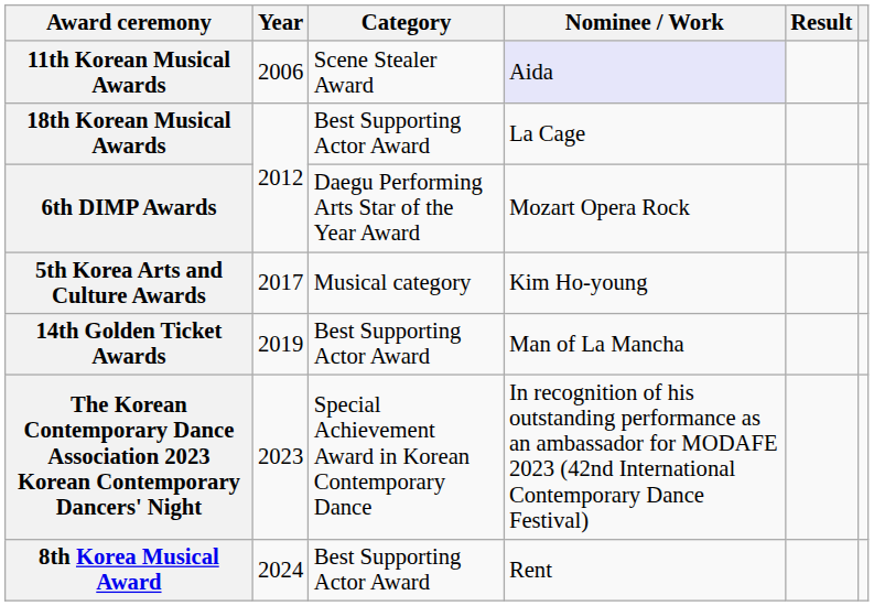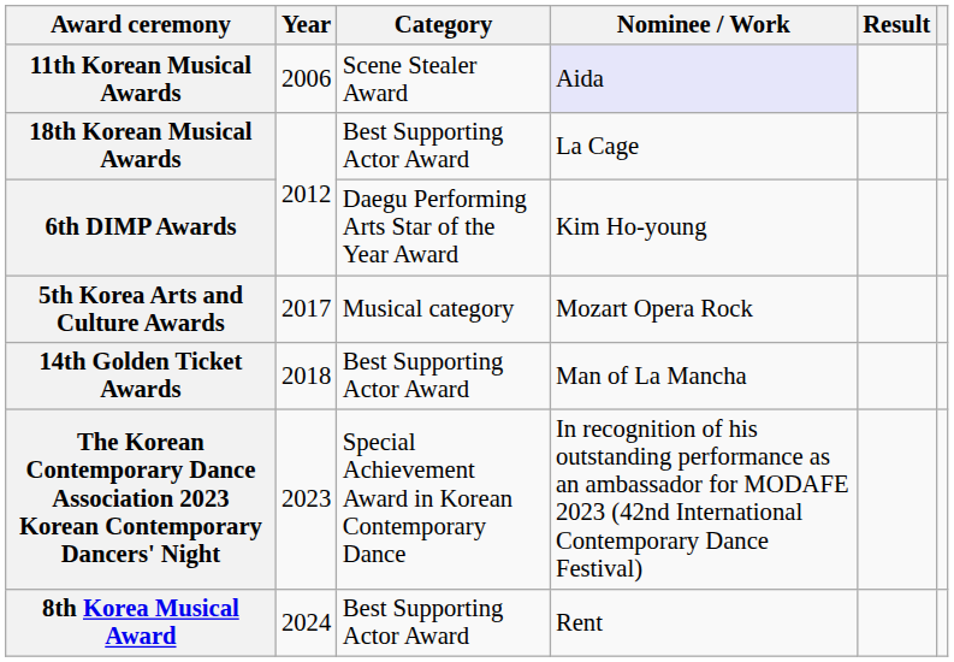6th DIMP Awards | Nominee / Work: Mozart Opera Rock -> Kim Ho-young
5th Korea Arts and Culture Awards | Nominee / Work: Kim Ho-young -> Mozart Opera Rock
14th Golden Ticket Awards | Year: 2019 -> 2018
